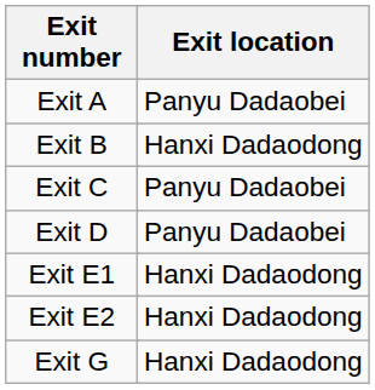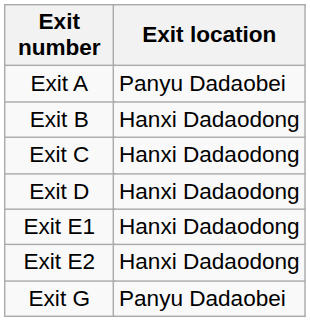Exit C | Exit location: Panyu Dadaobei -> Hanxi Dadaodong
Exit D | Exit location: Panyu Dadaobei -> Hanxi Dadaodong
Exit G | Exit location: Hanxi Dadaodong -> Panyu Dadaobei
